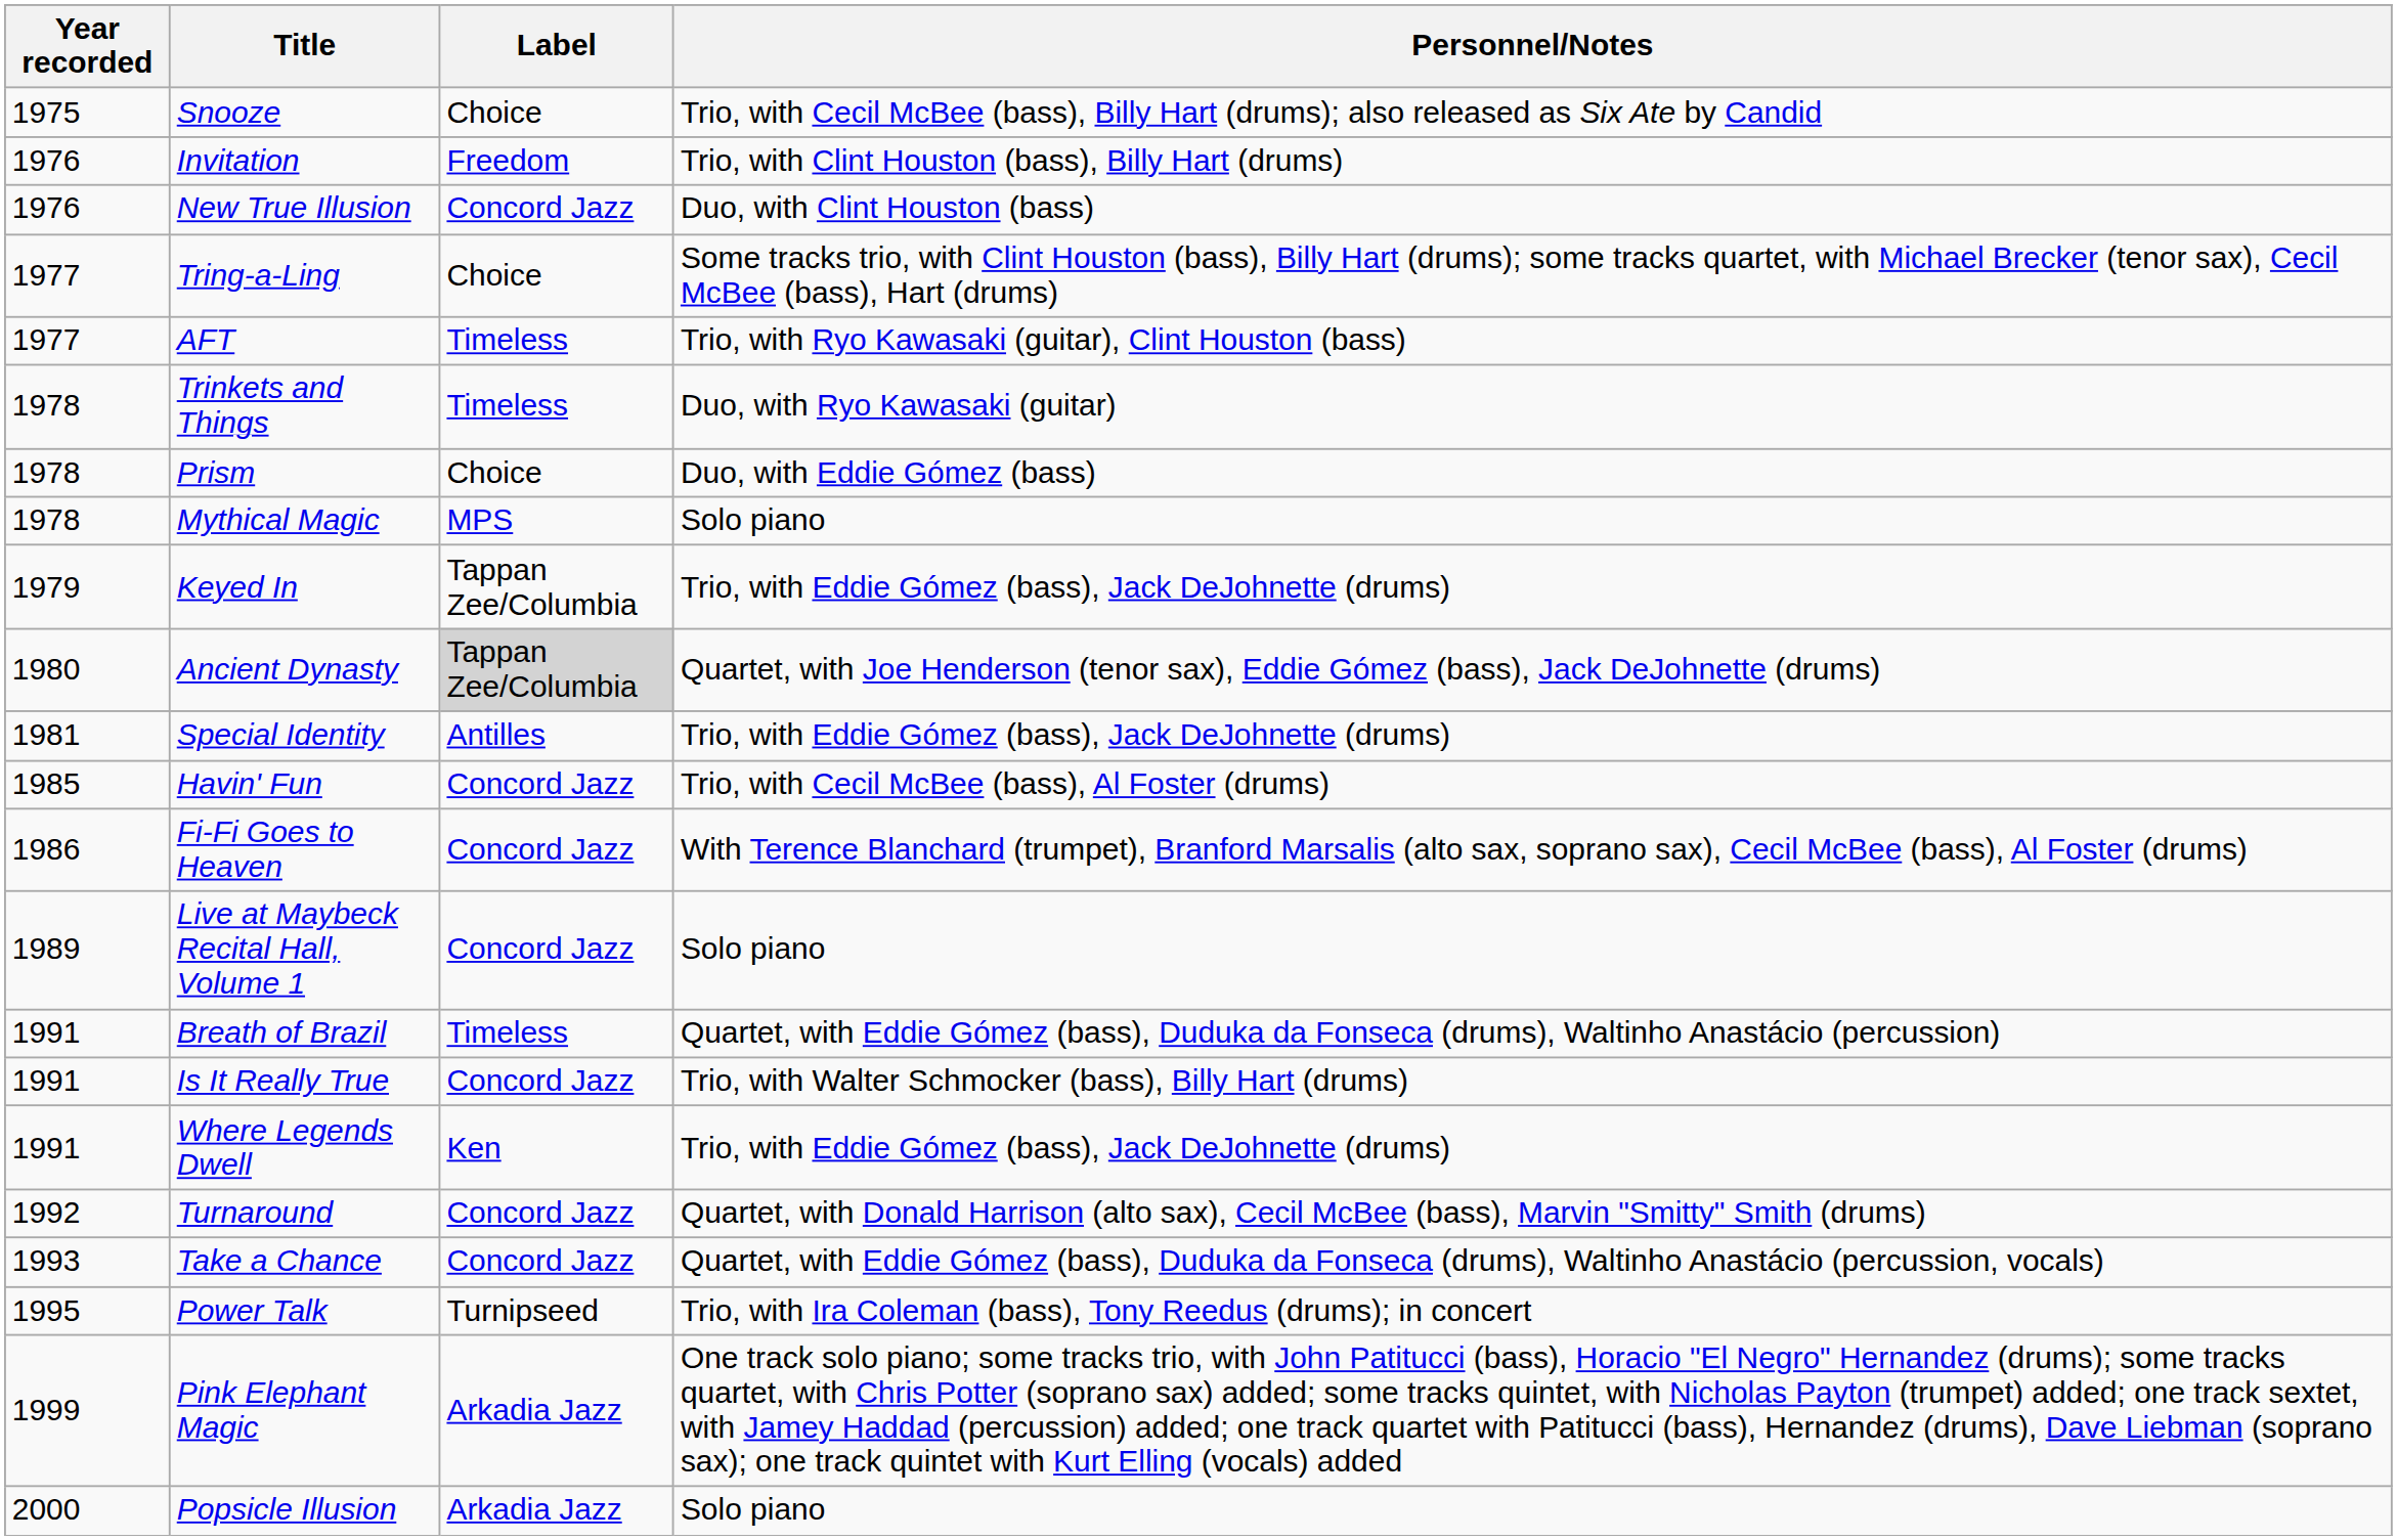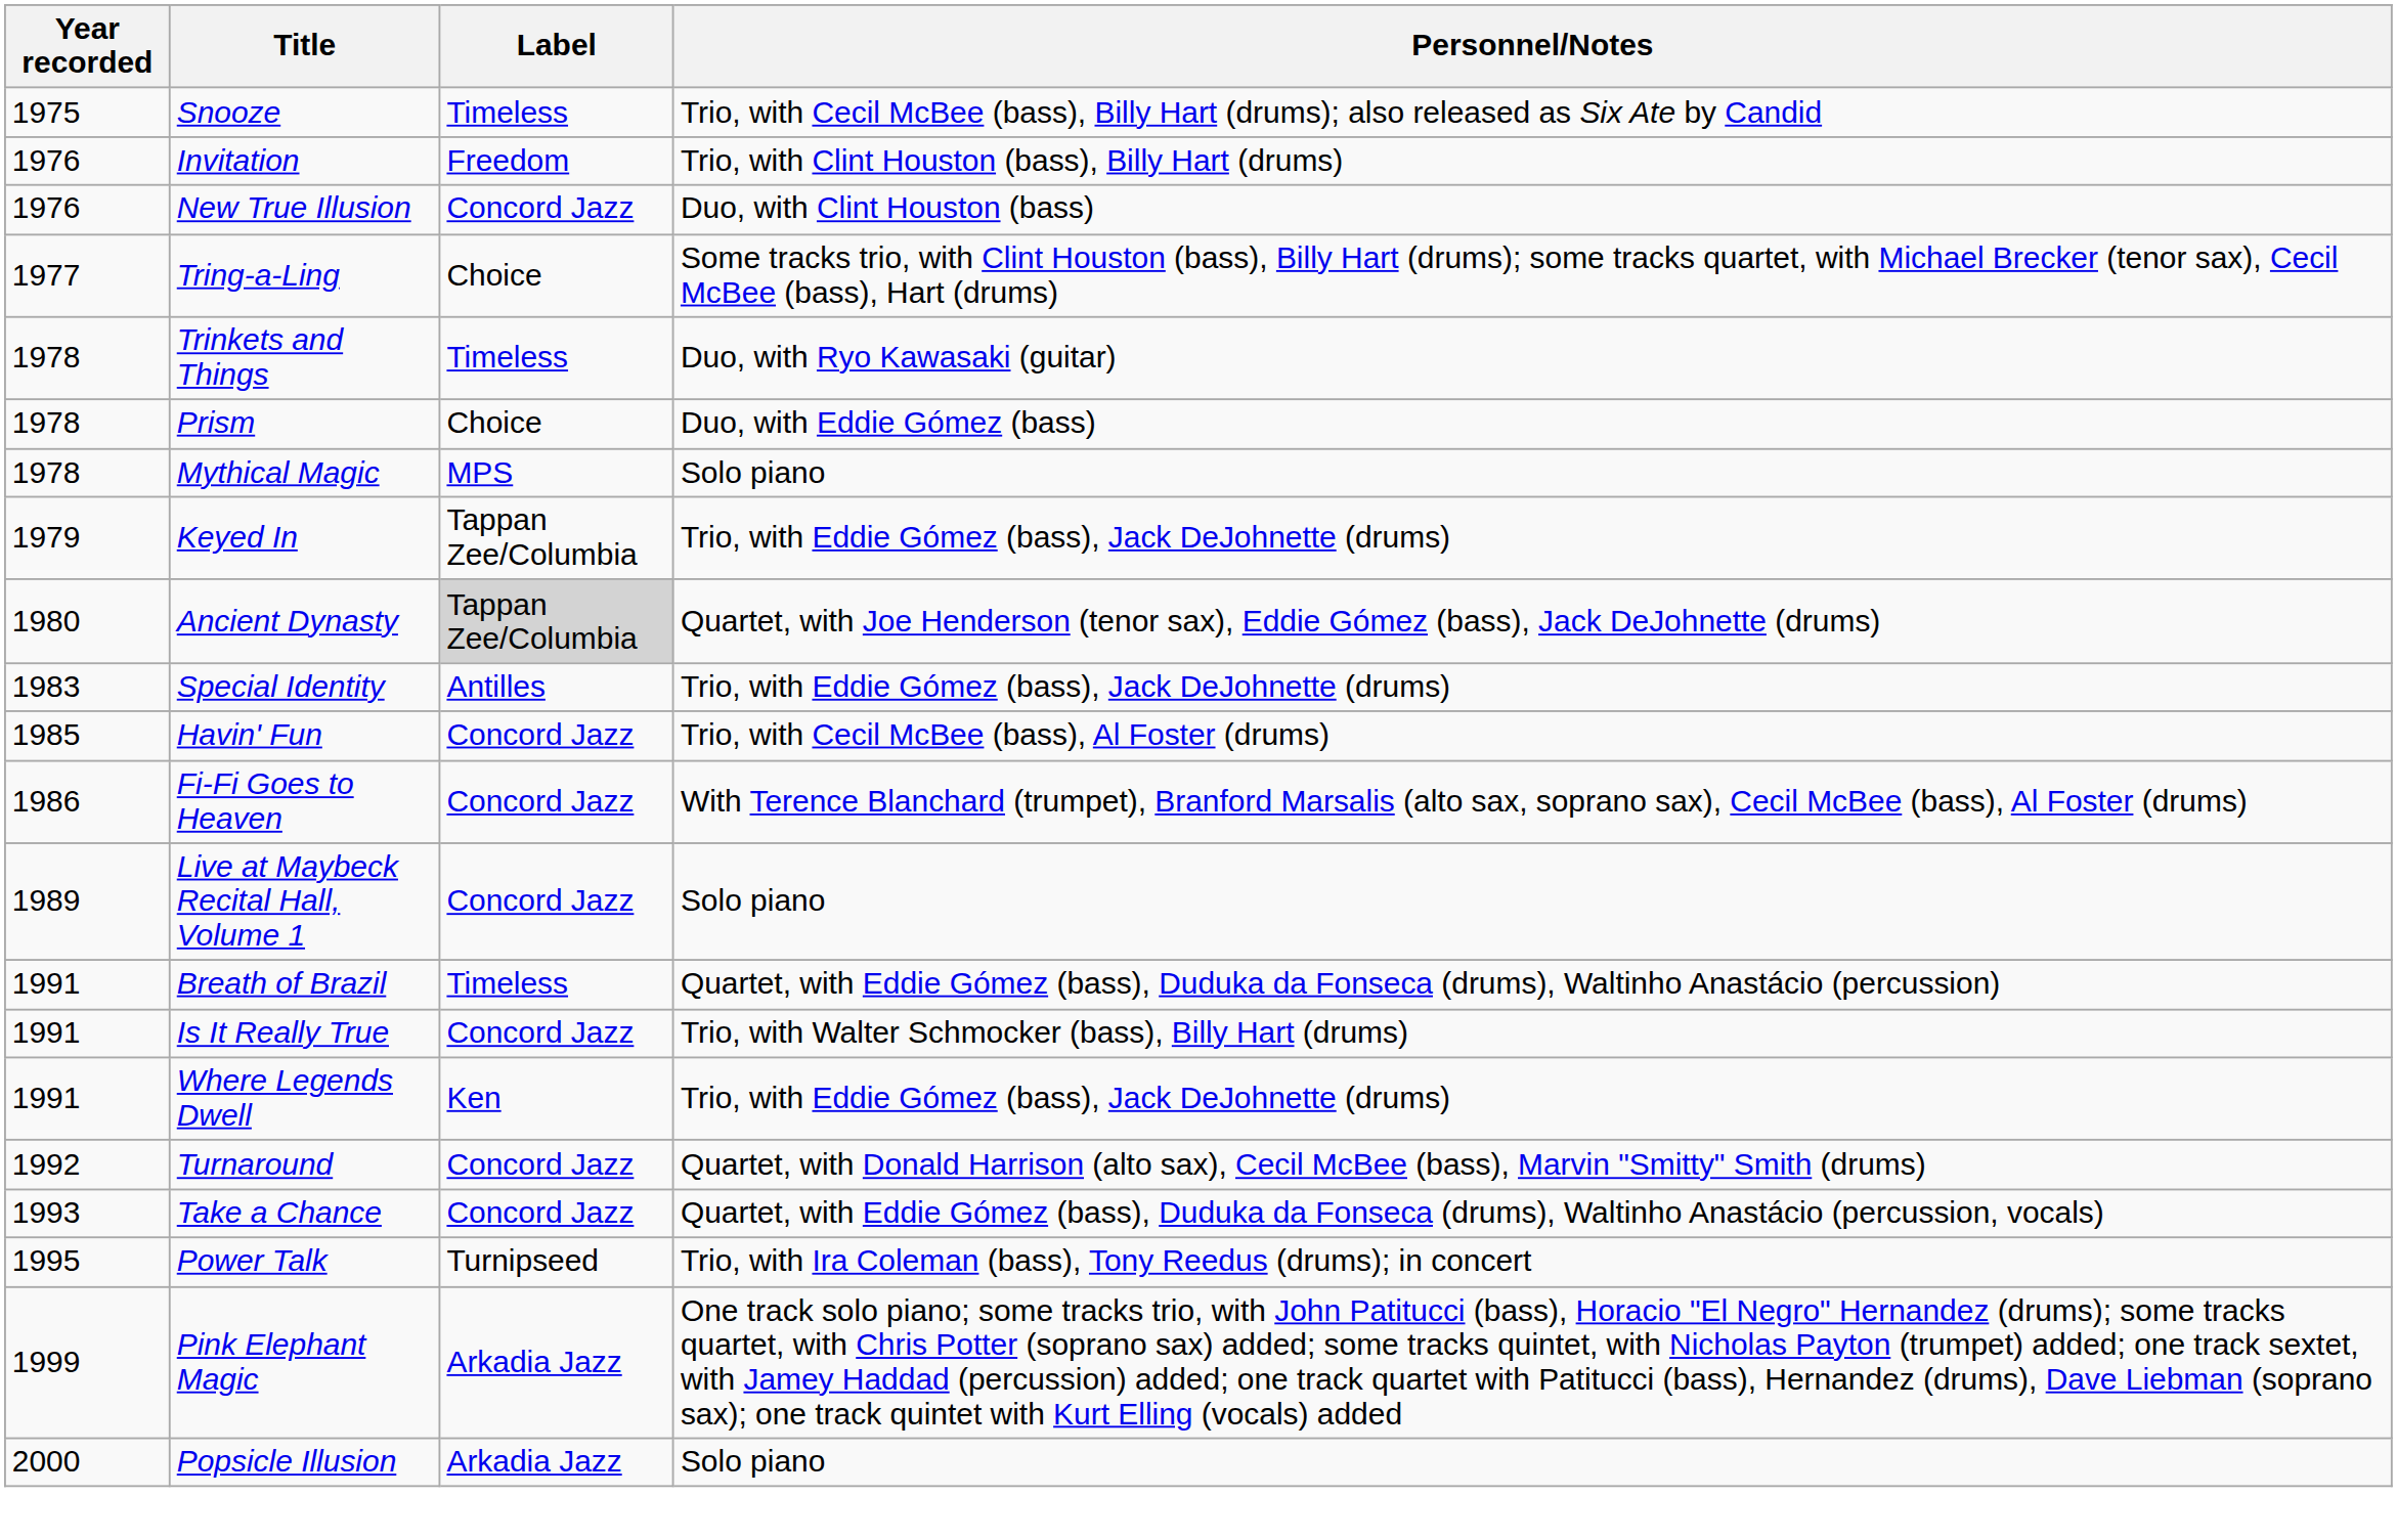Snooze | Label: Choice -> Timeless
- row: 1977 | AFT | Timeless | Trio, with Ryo Kawasaki (guitar), Clint Houston (bass)
Special Identity | Year recorded: 1981 -> 1983
